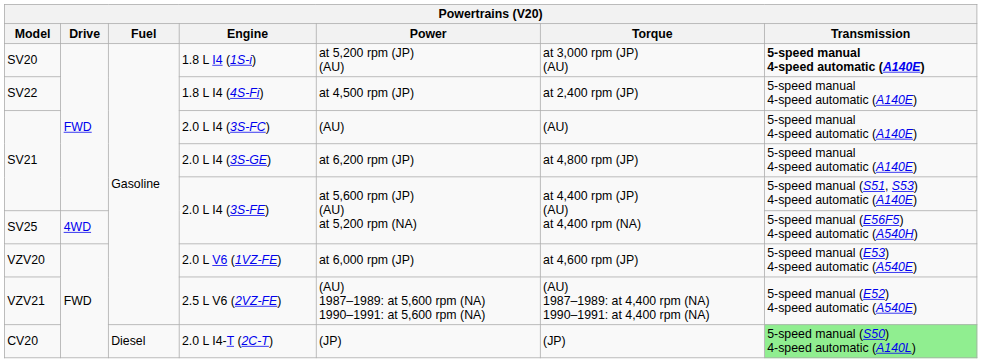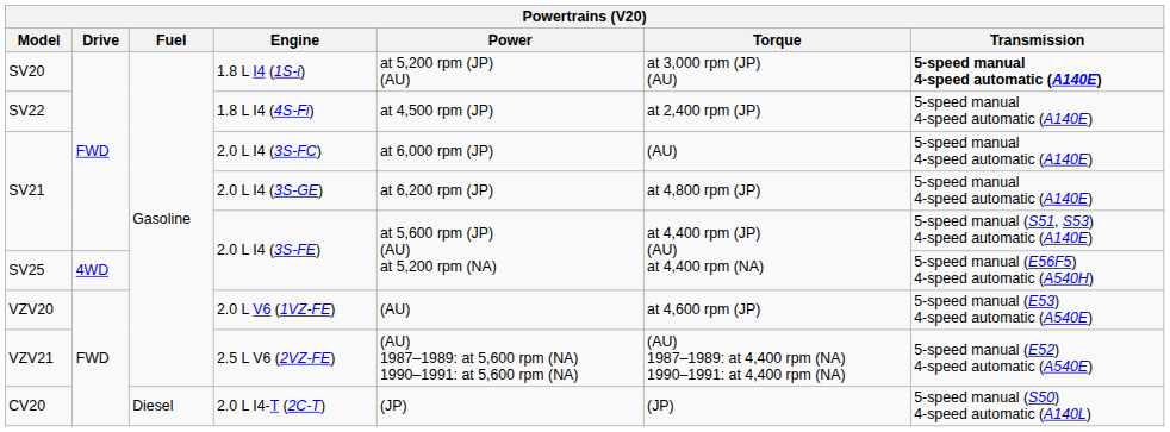2.0 L I4 (3S-FC) | Power: (AU) -> at 6,000 rpm (JP)
2.0 L V6 (1VZ-FE) | Power: at 6,000 rpm (JP) -> (AU)
2.0 L I4-T (2C-T) | Transmission: lightgreen background -> no background
